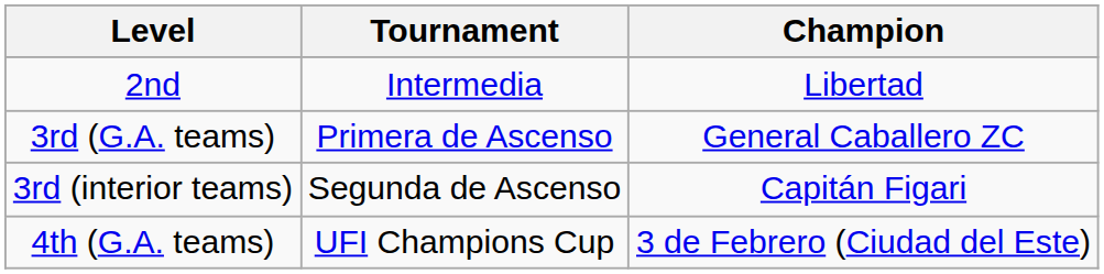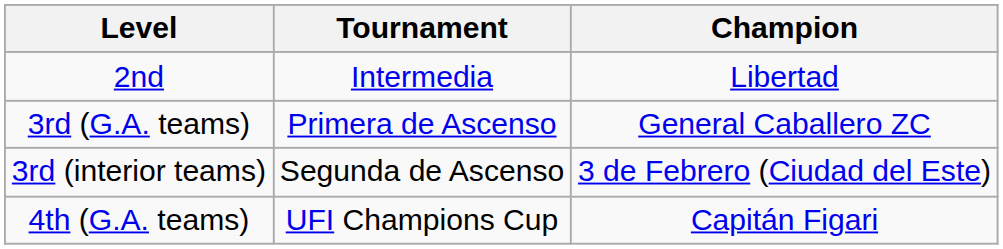3rd (interior teams) | Champion: Capitán Figari -> 3 de Febrero (Ciudad del Este)
4th (G.A. teams) | Champion: 3 de Febrero (Ciudad del Este) -> Capitán Figari
